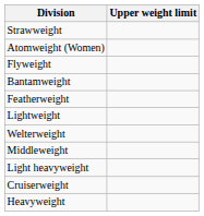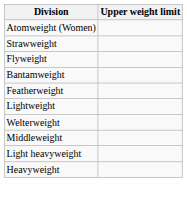rows swapped: Atomweight (Women) <-> Strawweight
- row: Cruiserweight
